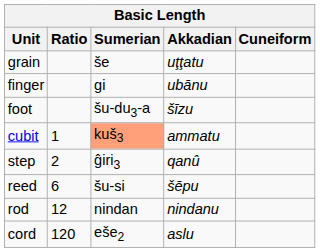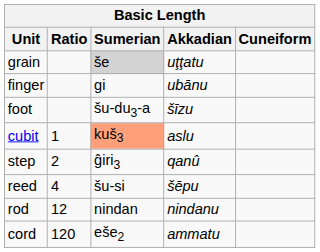grain | Sumerian: no background -> lightgrey background
cubit | Akkadian: ammatu -> aslu
reed | Ratio: 6 -> 4
cord | Akkadian: aslu -> ammatu
